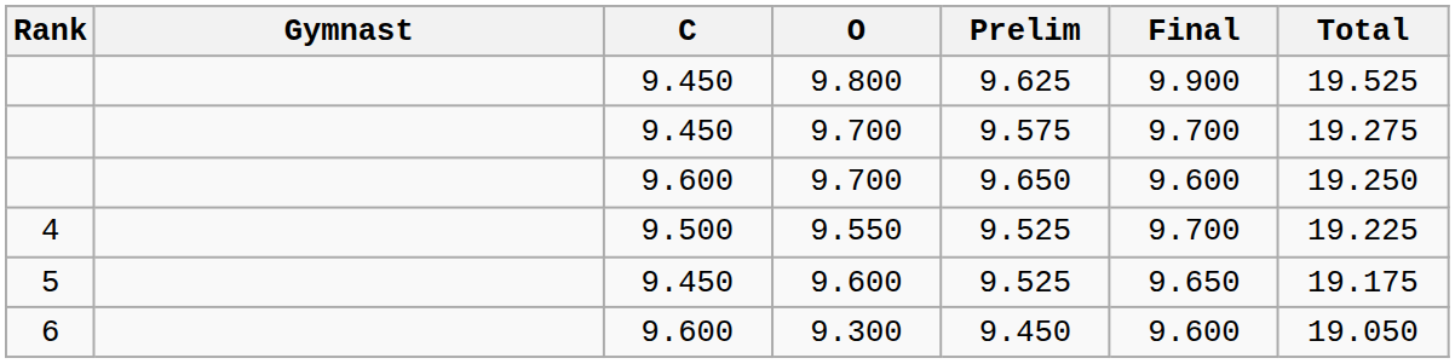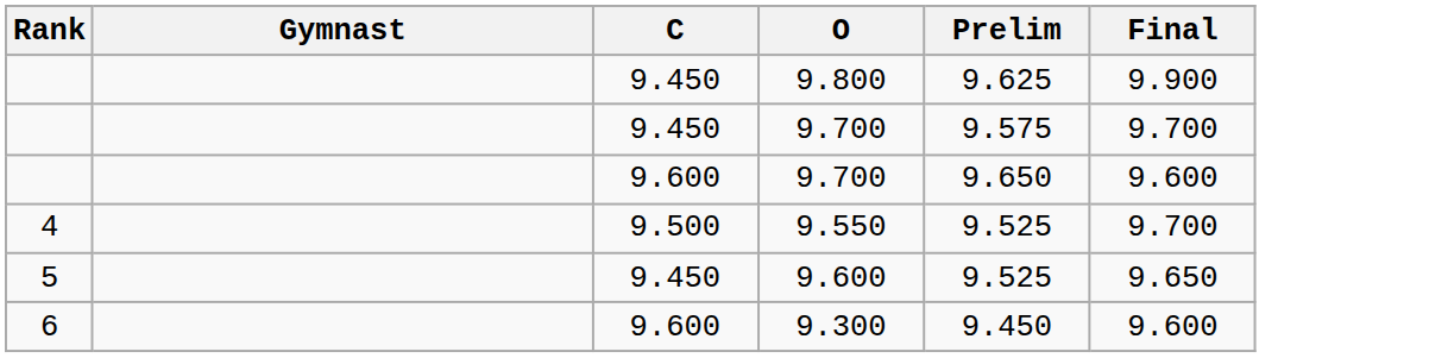- column: Total | 19.525 | 19.275 | 19.250 | 19.225 | 19.175 | 19.050
